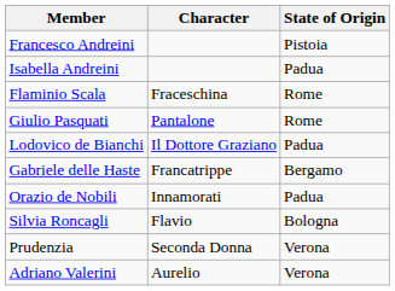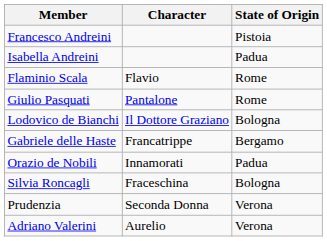Flaminio Scala | Character: Fraceschina -> Flavio
Lodovico de Bianchi | State of Origin: Padua -> Bologna
Silvia Roncagli | Character: Flavio -> Fraceschina
